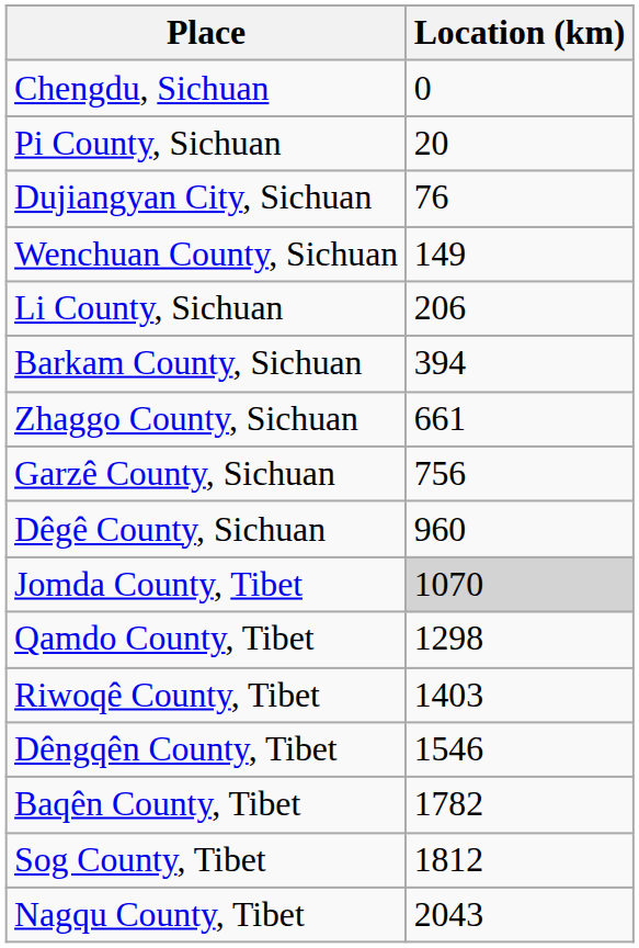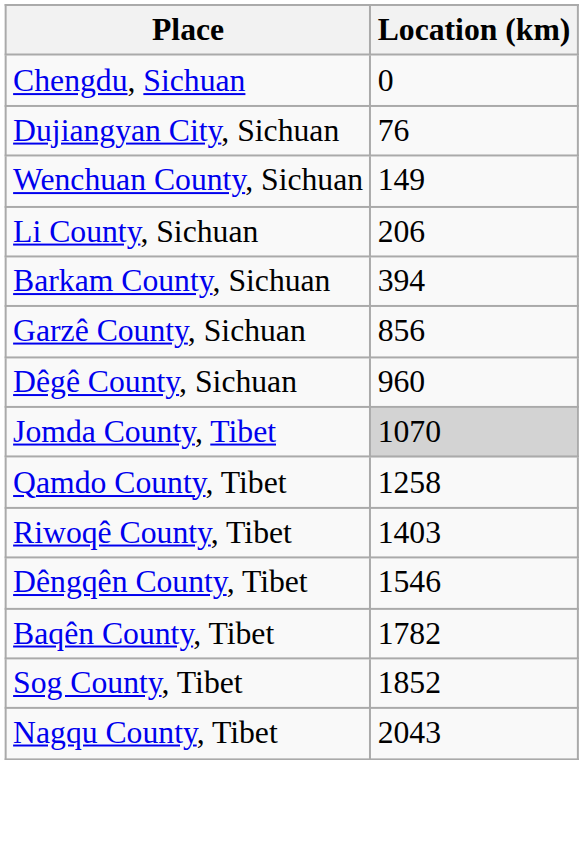- row: Pi County, Sichuan | 20
- row: Zhaggo County, Sichuan | 661
Garzê County, Sichuan | Location (km): 756 -> 856
Qamdo County, Tibet | Location (km): 1298 -> 1258
Sog County, Tibet | Location (km): 1812 -> 1852
